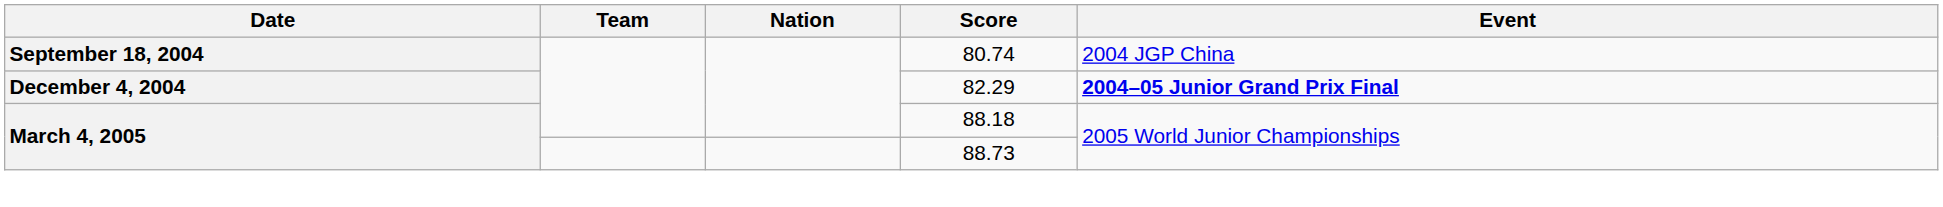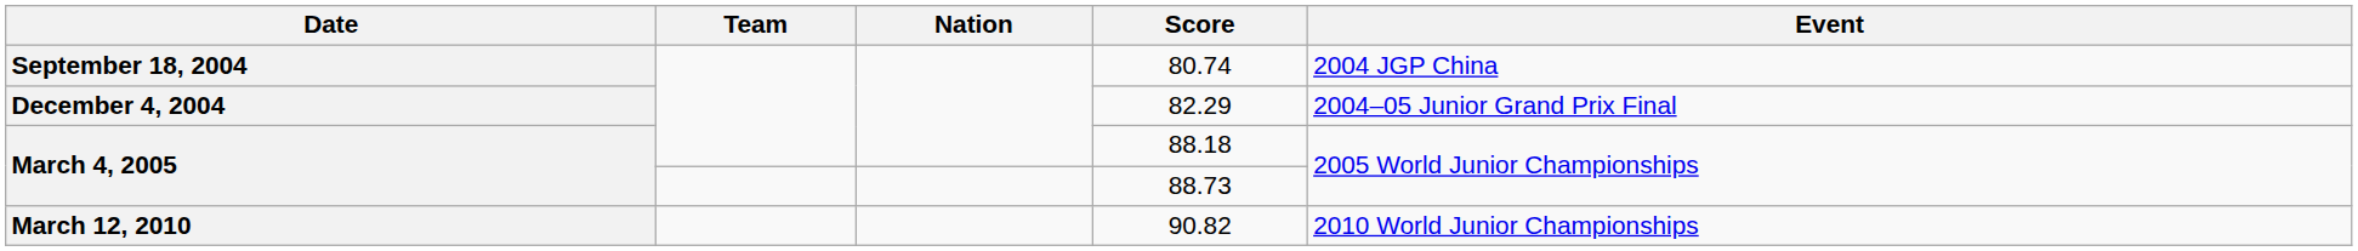82.29 | Event: bold -> normal
+ row: March 12, 2010 | 90.82 | 2010 World Junior Championships
